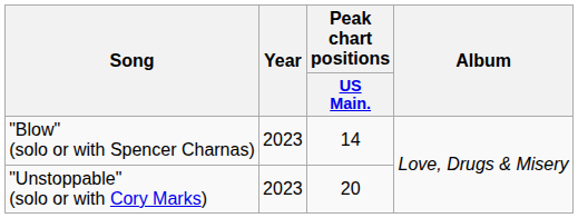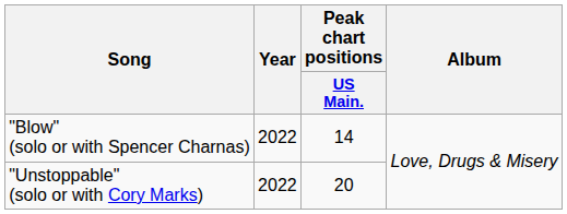"Blow" (solo or with Spencer Charnas) | Year: 2023 -> 2022
"Unstoppable" (solo or with Cory Marks) | Year: 2023 -> 2022
